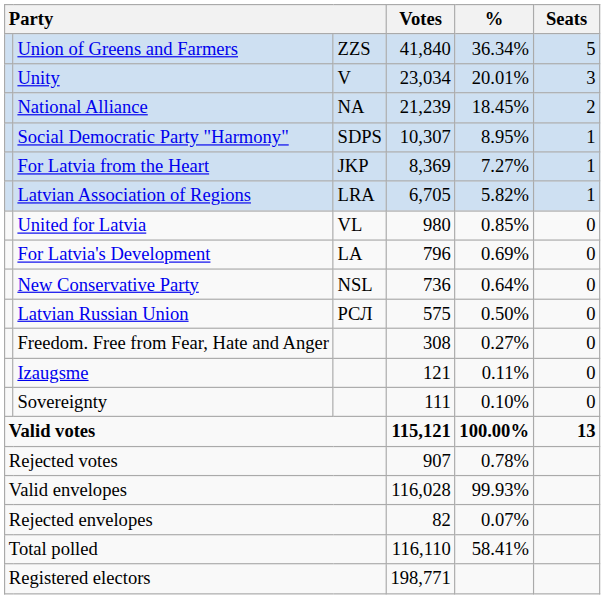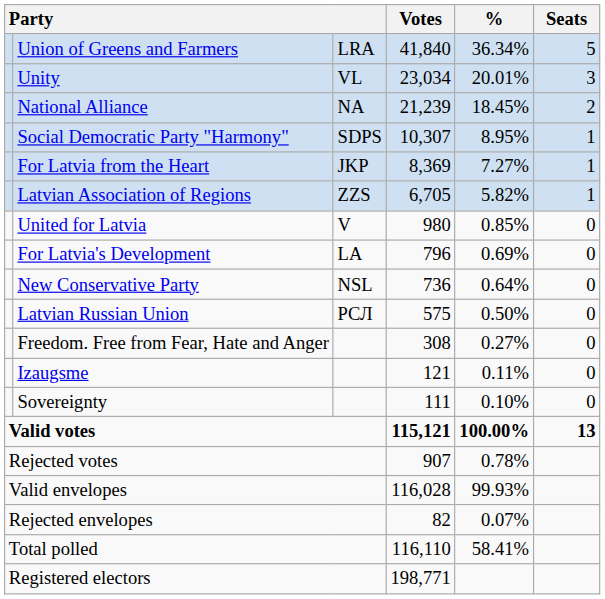Union of Greens and Farmers | column 3: ZZS -> LRA
Unity | column 3: V -> VL
Latvian Association of Regions | column 3: LRA -> ZZS
United for Latvia | column 3: VL -> V
